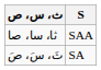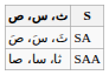rows swapped: ثَ، سَ، صَ <-> ثا، سا، صا
